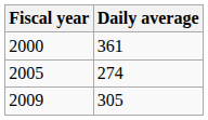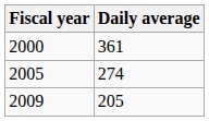2009 | Daily average: 305 -> 205
